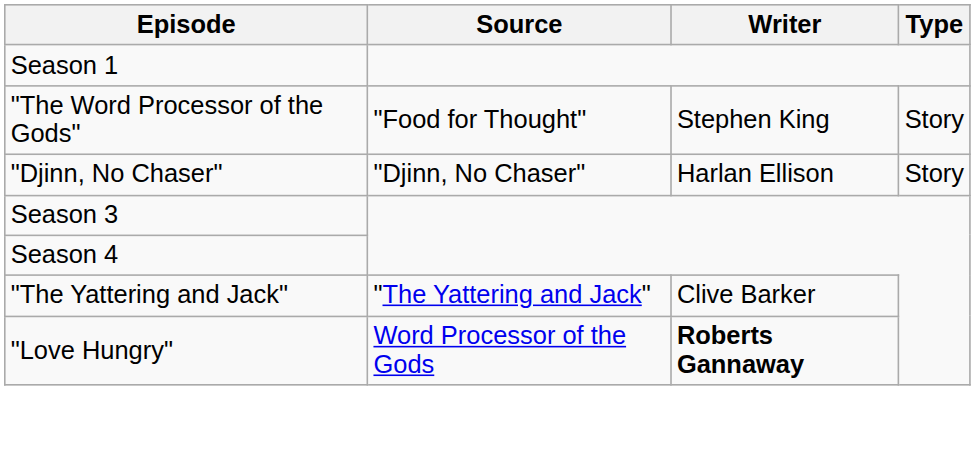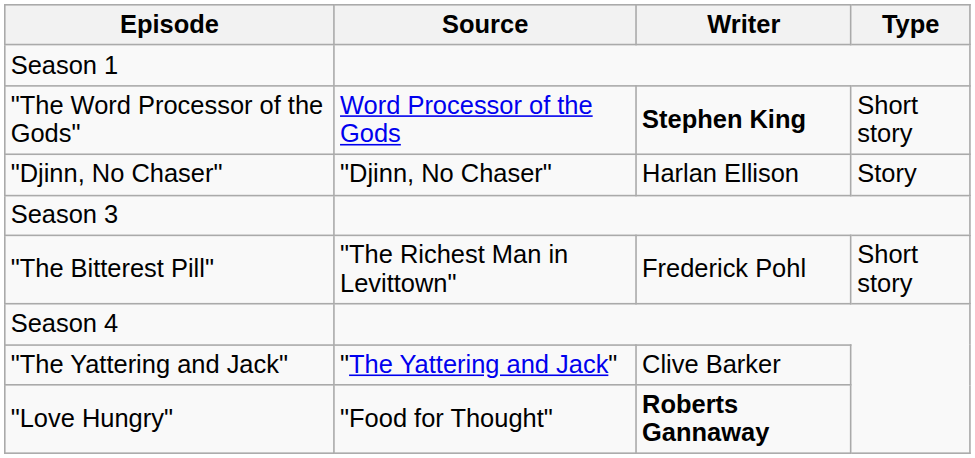"The Word Processor of the Gods" | Source: "Food for Thought" -> Word Processor of the Gods
"The Word Processor of the Gods" | Writer: normal -> bold
"The Word Processor of the Gods" | Type: Story -> Short story
+ row: "The Bitterest Pill" | "The Richest Man in Levittown" | Frederick Pohl | Short story
"Love Hungry" | Source: Word Processor of the Gods -> "Food for Thought"
